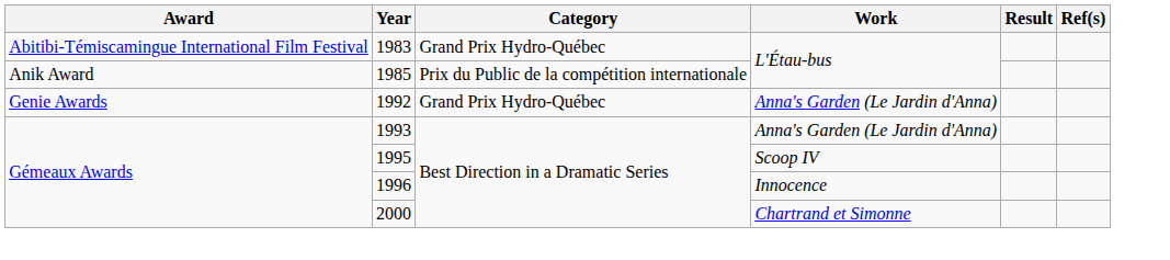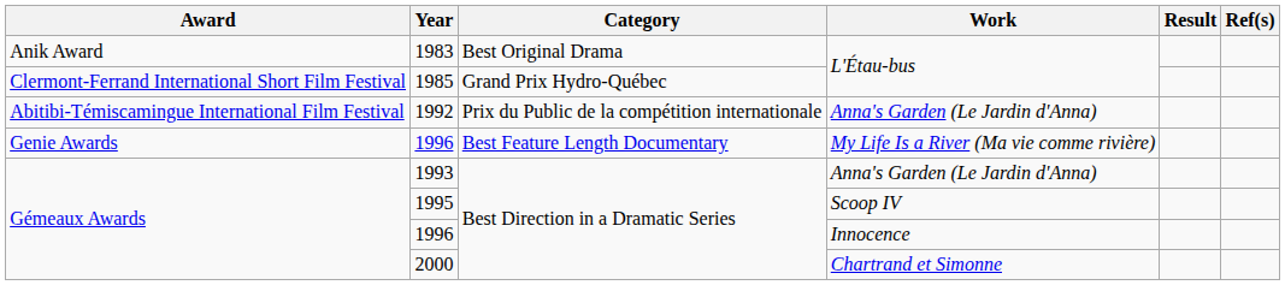1983 | Award: Abitibi-Témiscamingue International Film Festival -> Anik Award
1983 | Category: Grand Prix Hydro-Québec -> Best Original Drama
1985 | Award: Anik Award -> Clermont-Ferrand International Short Film Festival
1985 | Category: Prix du Public de la compétition internationale -> Grand Prix Hydro-Québec
1992 | Award: Genie Awards -> Abitibi-Témiscamingue International Film Festival
1992 | Category: Grand Prix Hydro-Québec -> Prix du Public de la compétition internationale
+ row: Genie Awards | 1996 | Best Feature Length Documentary | My Life Is a River (Ma vie comme rivière)
